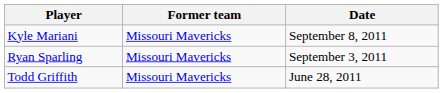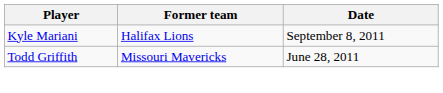Kyle Mariani | Former team: Missouri Mavericks -> Halifax Lions
- row: Ryan Sparling | Missouri Mavericks | September 3, 2011
